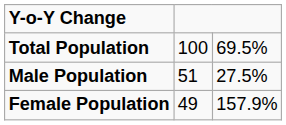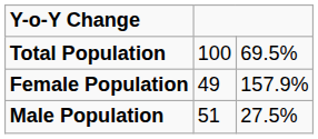rows swapped: Male Population <-> Female Population
